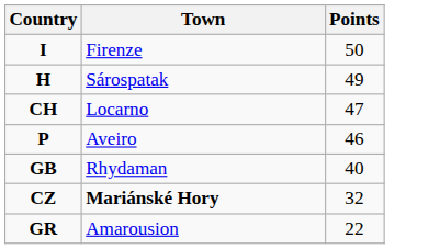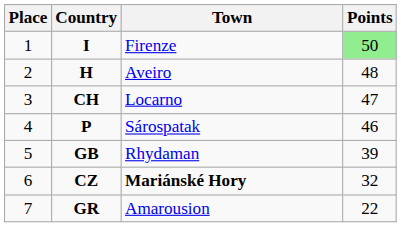+ column: Place | 1 | 2 | 3 | 4 | 5 | 6 | 7
I | Points: no background -> lightgreen background
H | Town: Sárospatak -> Aveiro
H | Points: 49 -> 48
P | Town: Aveiro -> Sárospatak
GB | Points: 40 -> 39
